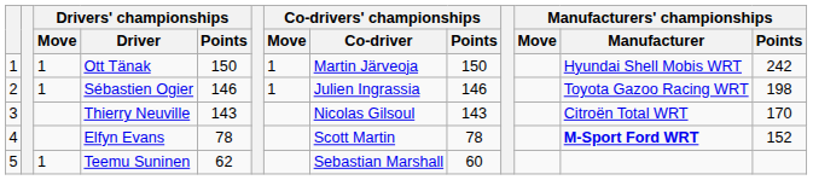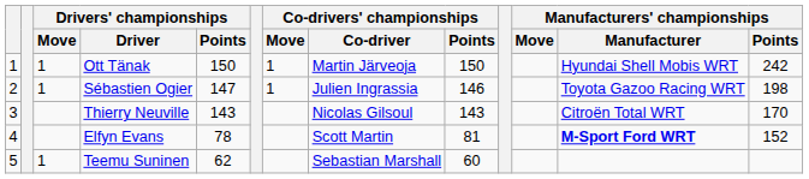Sébastien Ogier | Drivers' championships / Points: 146 -> 147
Elfyn Evans | Co-drivers' championships / Points: 78 -> 81
